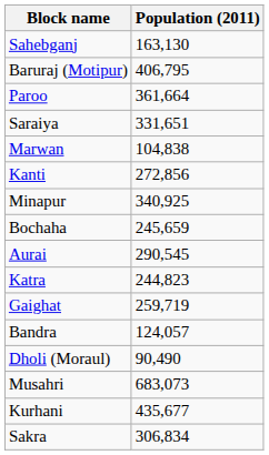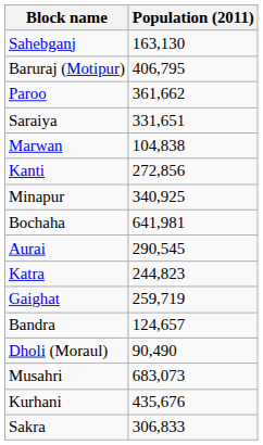Paroo | Population (2011): 361,664 -> 361,662
Bochaha | Population (2011): 245,659 -> 641,981
Bandra | Population (2011): 124,057 -> 124,657
Kurhani | Population (2011): 435,677 -> 435,676
Sakra | Population (2011): 306,834 -> 306,833
